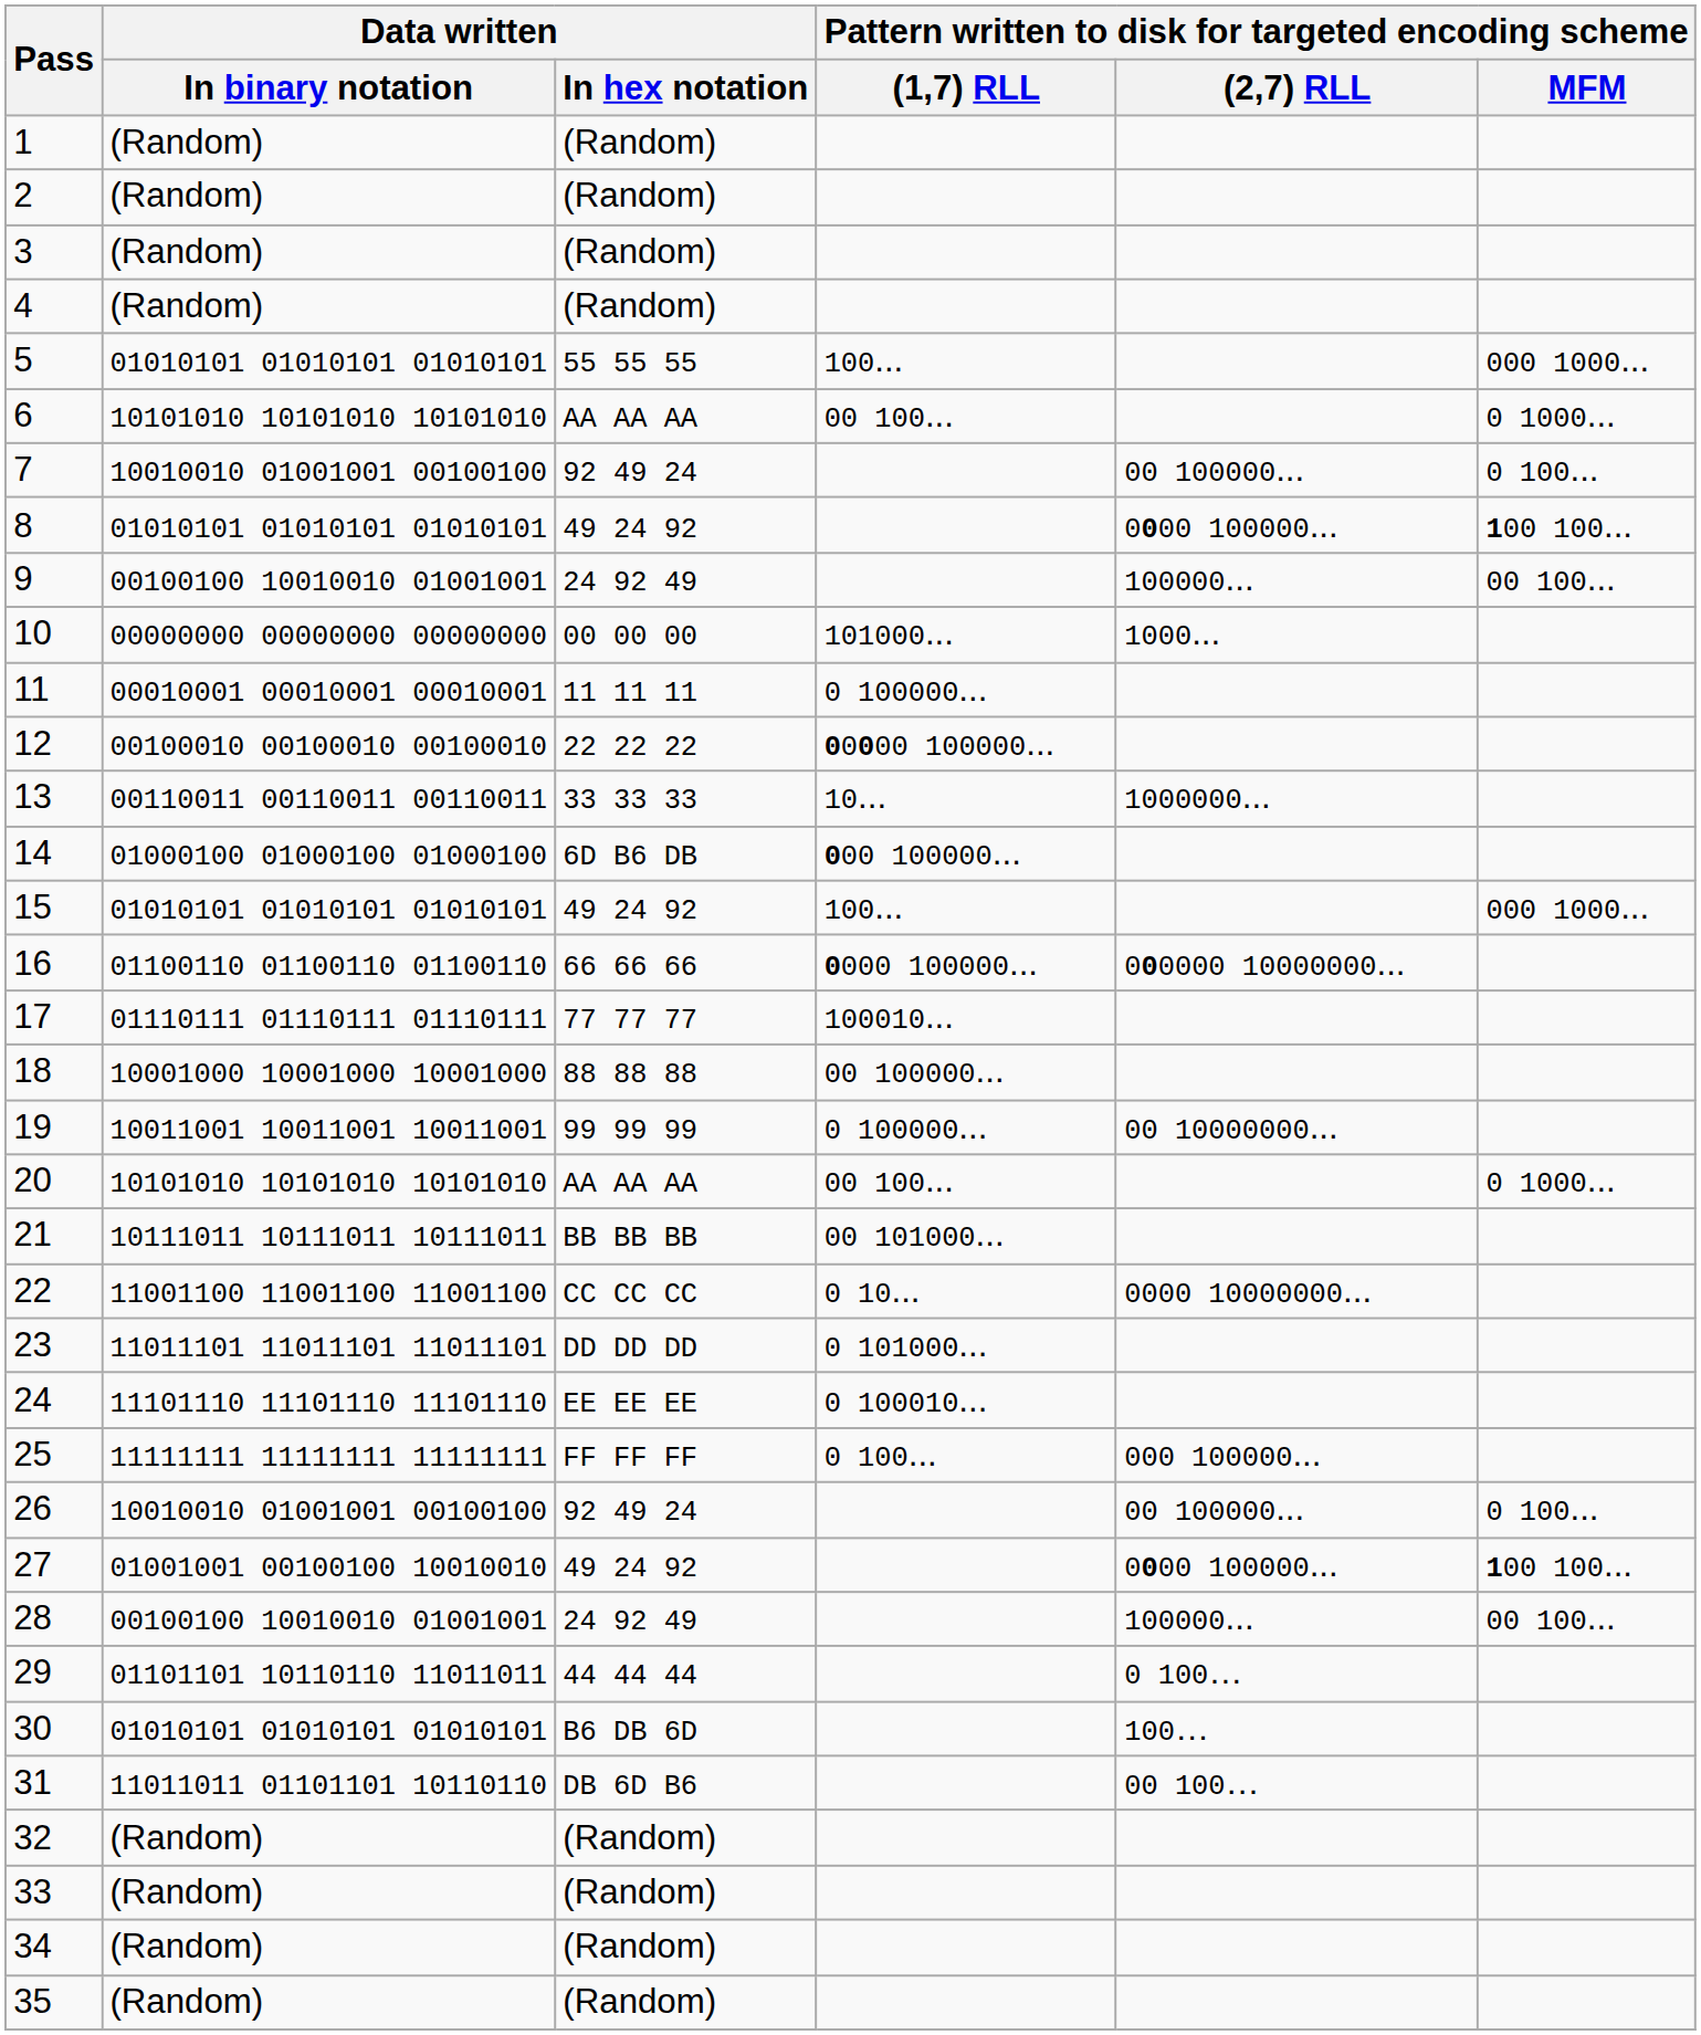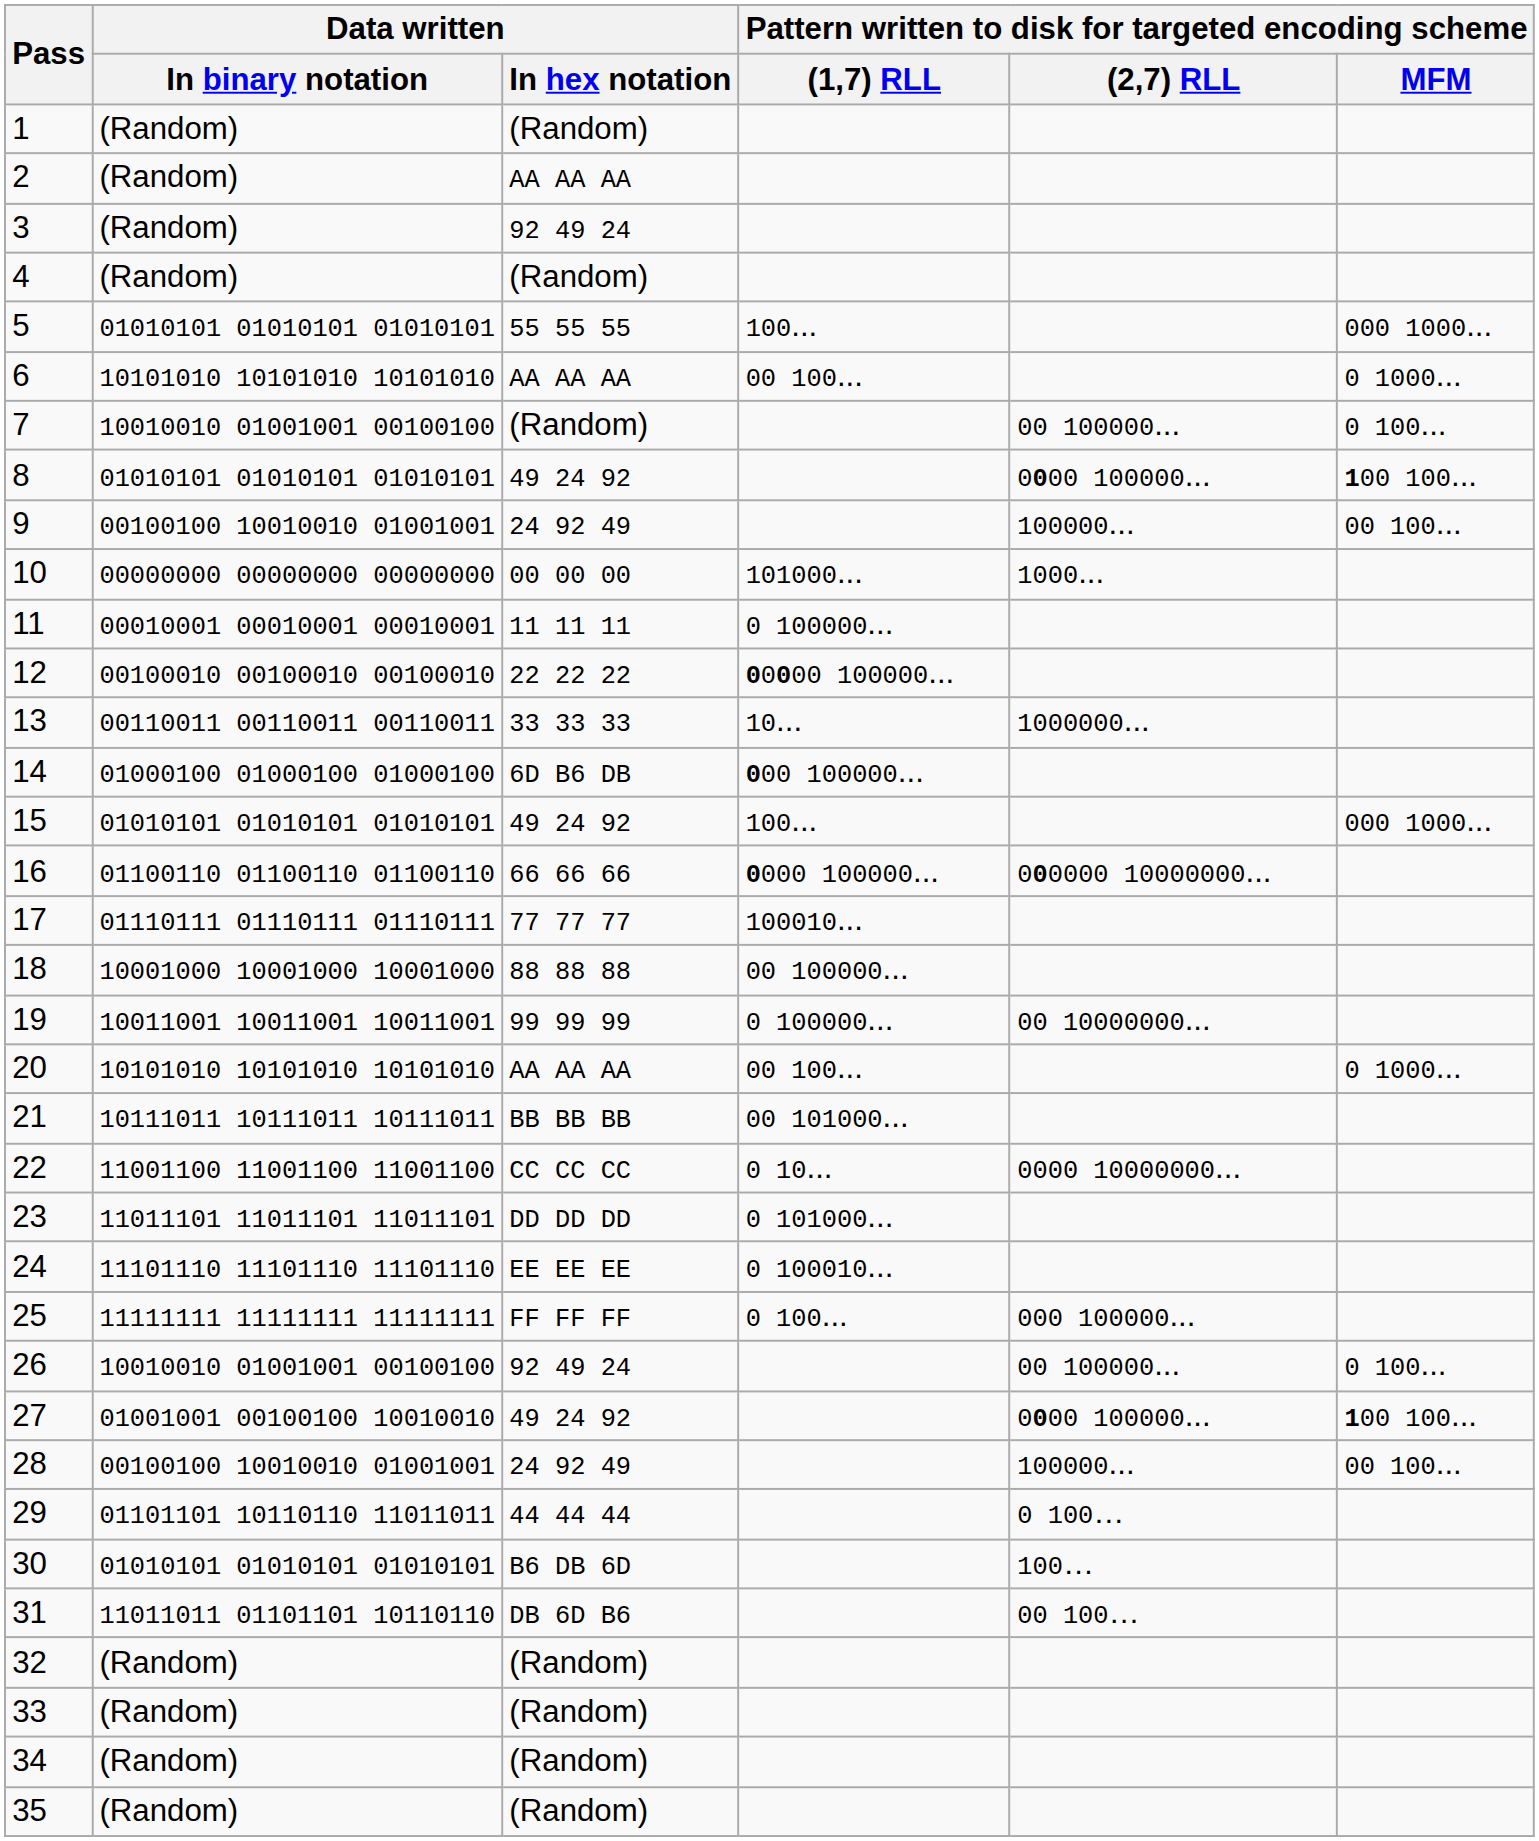2 | Data written / In hex notation: (Random) -> AA AA AA
3 | Data written / In hex notation: (Random) -> 92 49 24
7 | Data written / In hex notation: 92 49 24 -> (Random)
